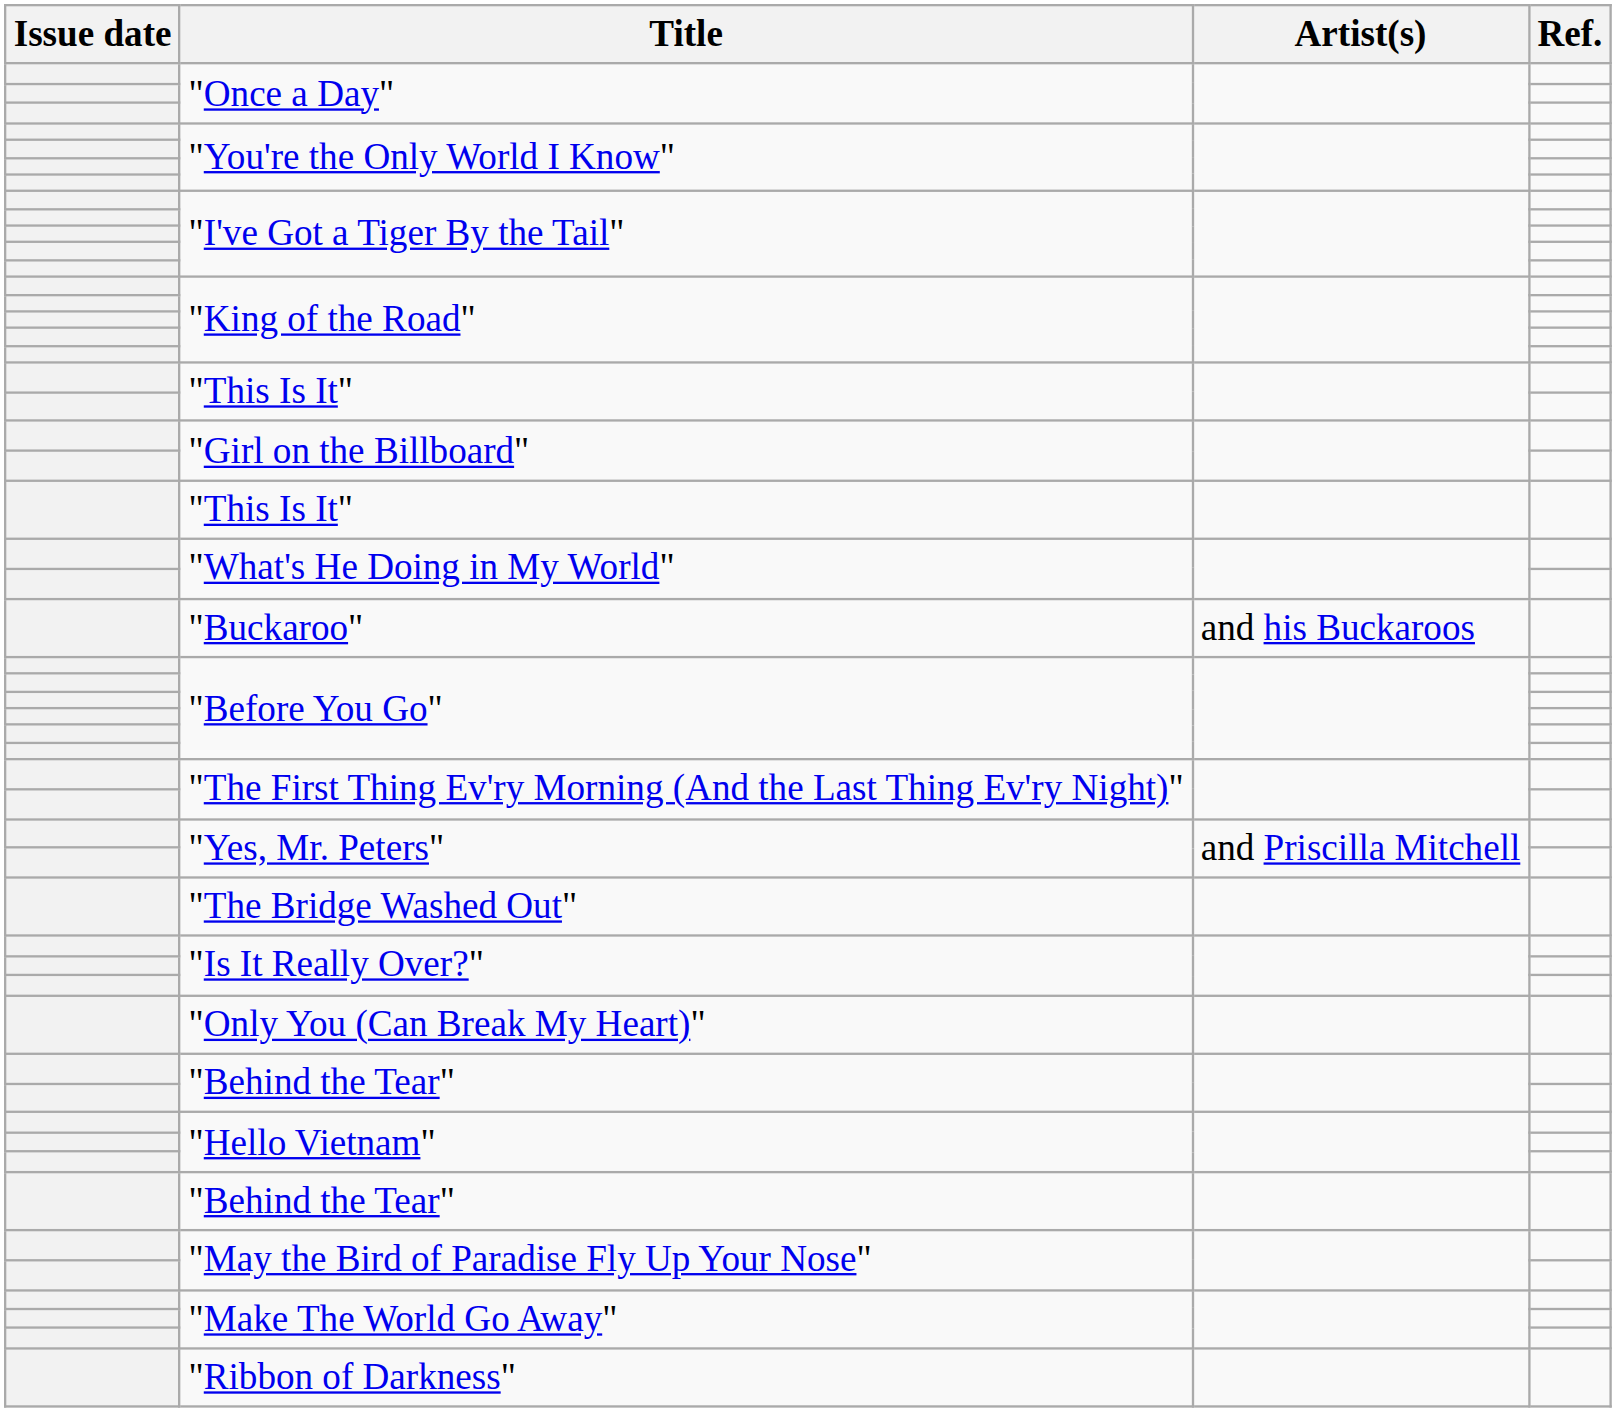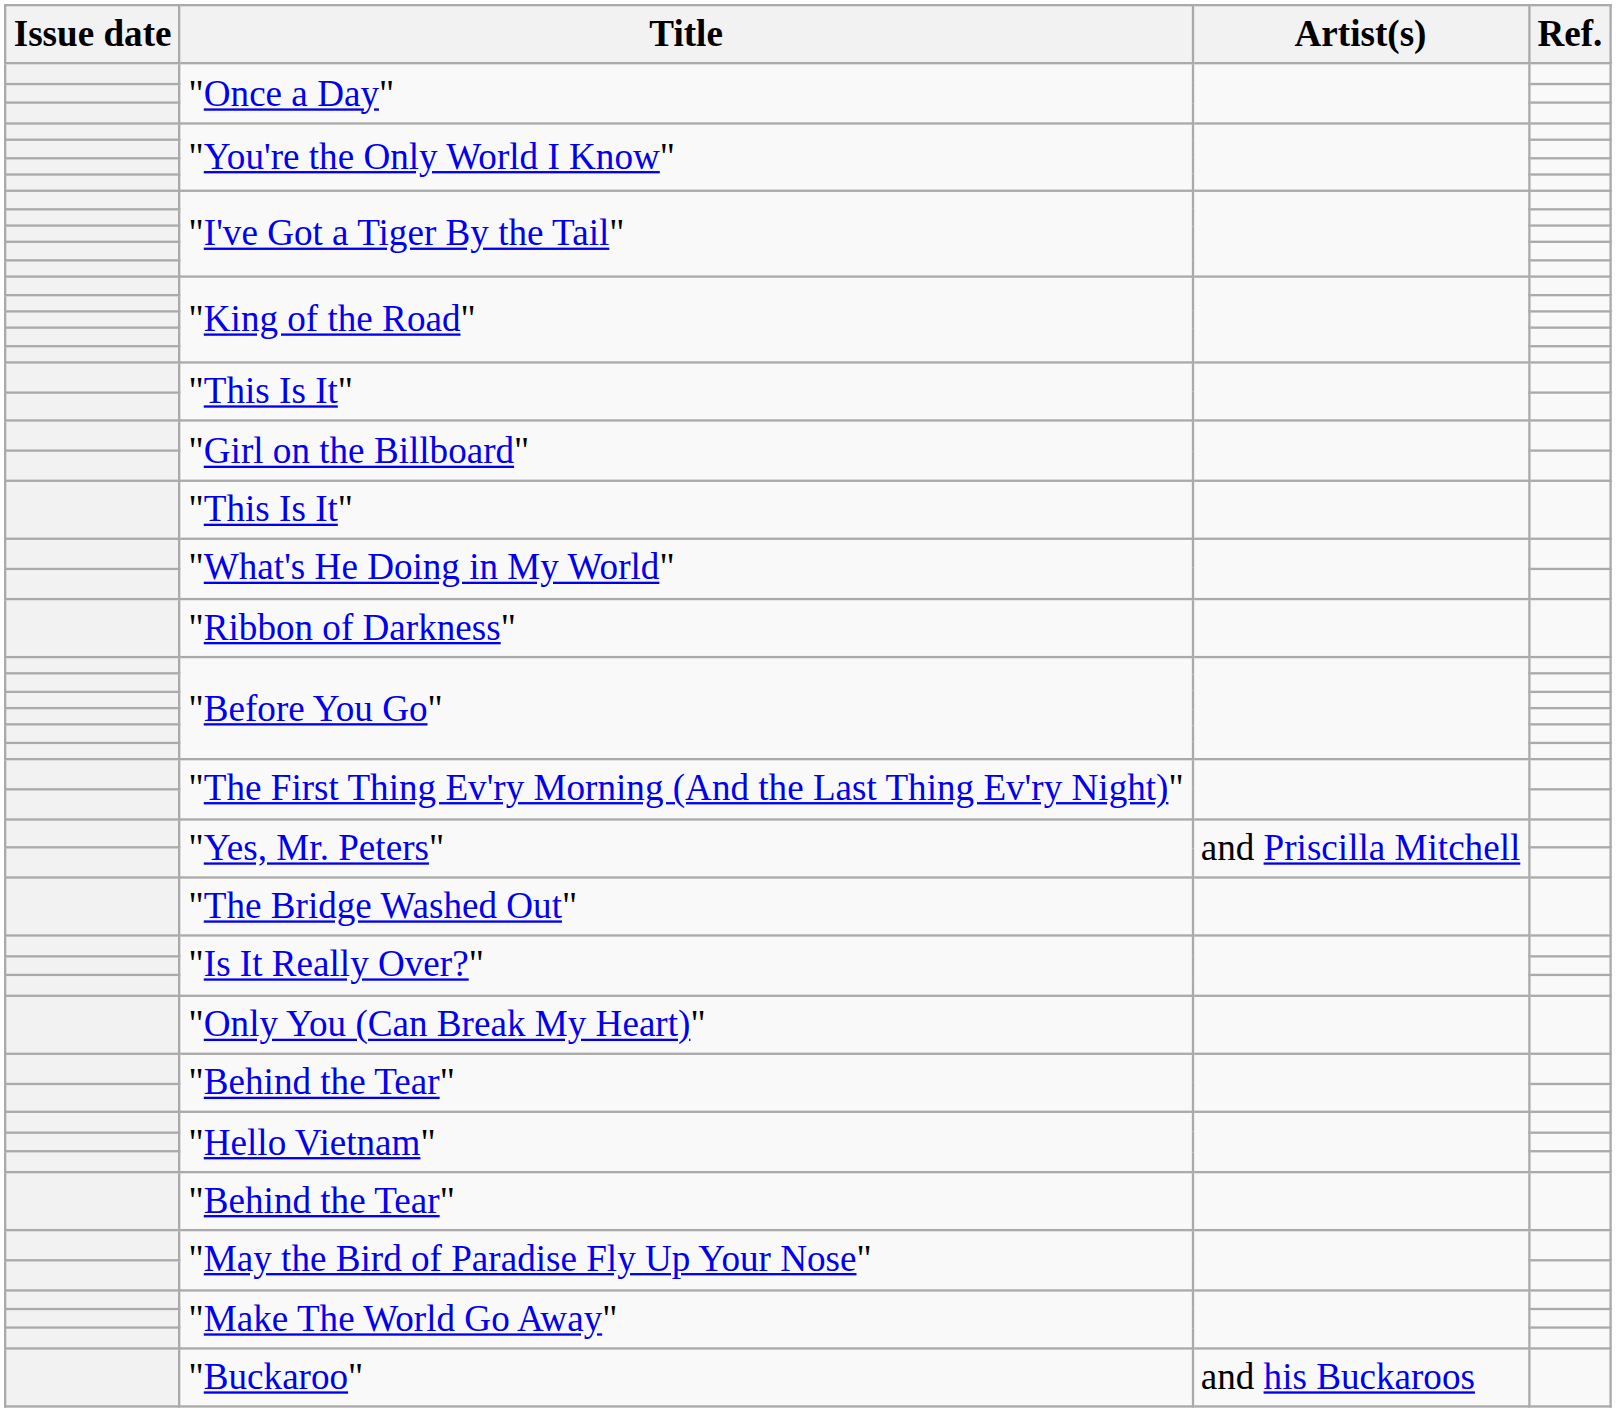rows swapped: "Ribbon of Darkness" <-> "Buckaroo"
